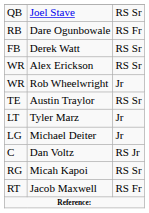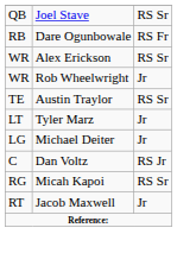- row: FB | Derek Watt | RS Sr
Jacob Maxwell | column 3: RS Fr -> Jr
